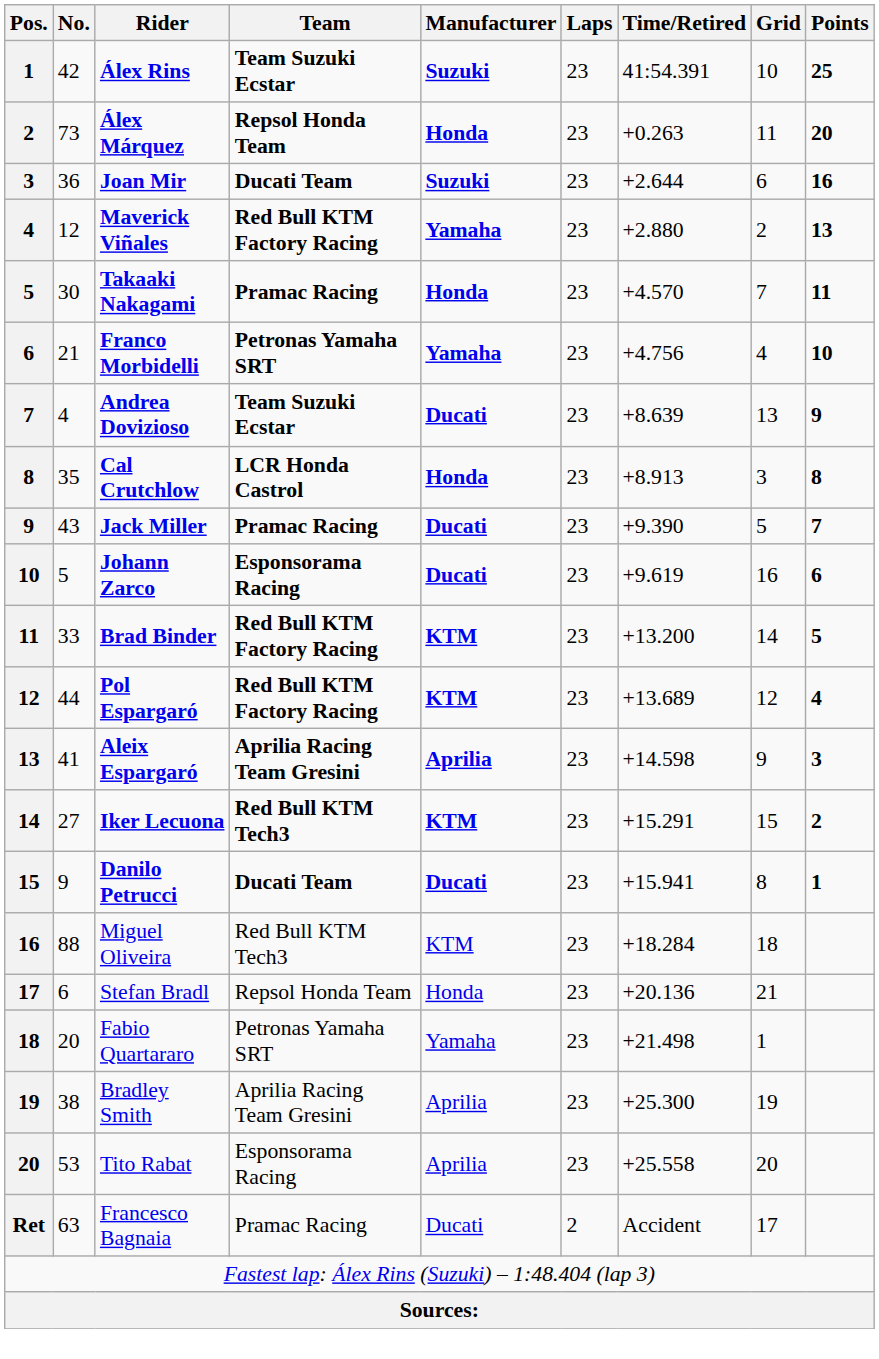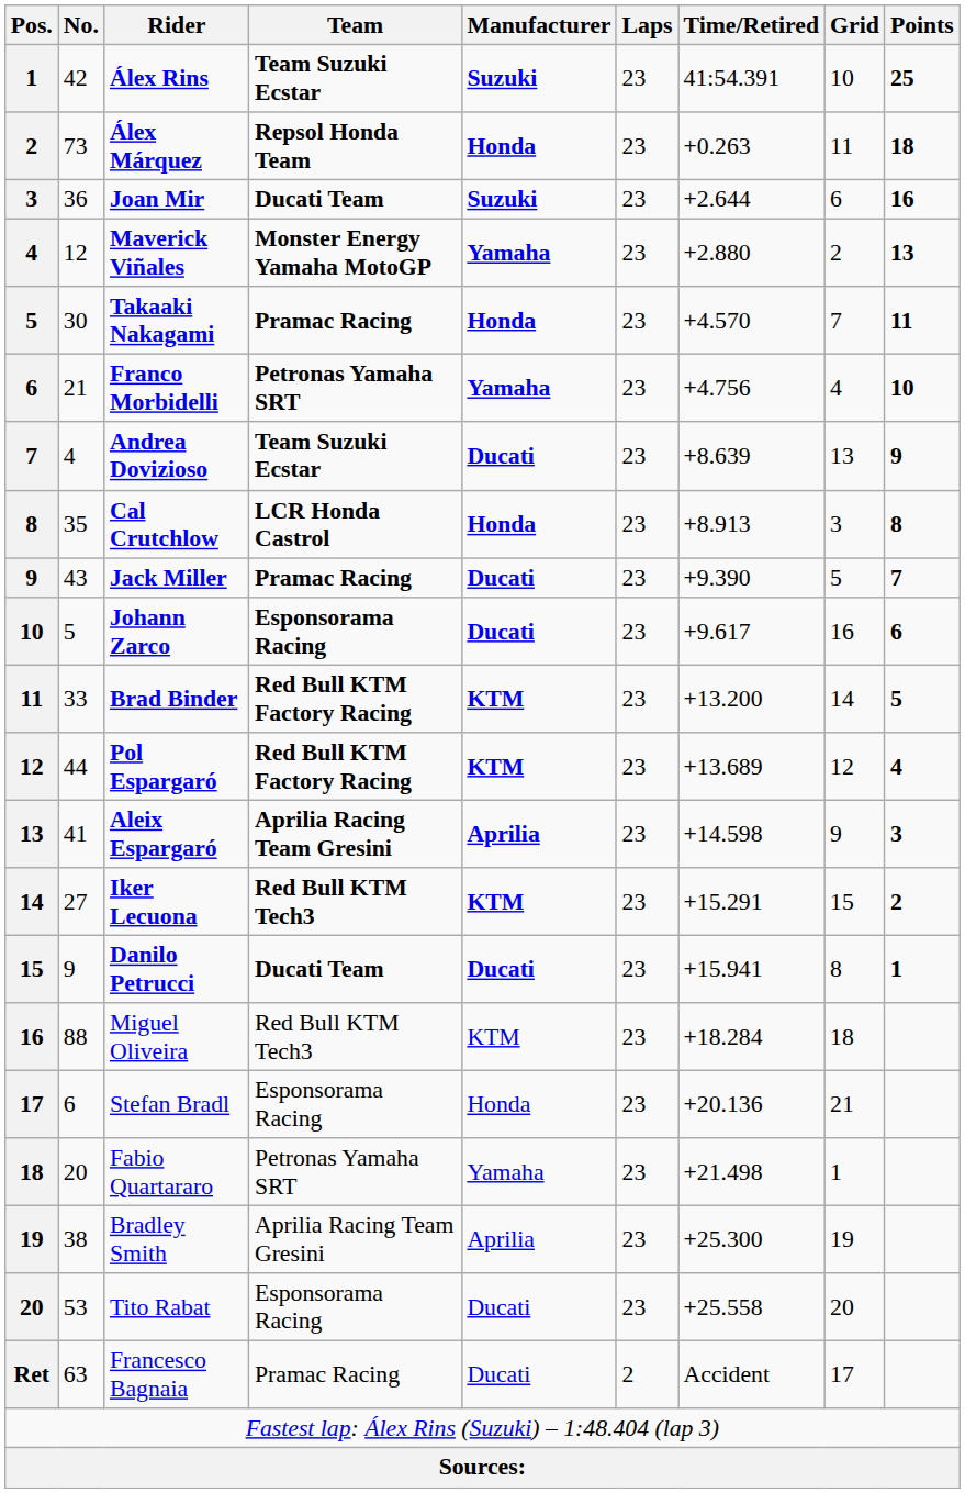Álex Márquez | Points: 20 -> 18
Maverick Viñales | Team: Red Bull KTM Factory Racing -> Monster Energy Yamaha MotoGP
Johann Zarco | Time/Retired: +9.619 -> +9.617
Stefan Bradl | Team: Repsol Honda Team -> Esponsorama Racing
Tito Rabat | Manufacturer: Aprilia -> Ducati
